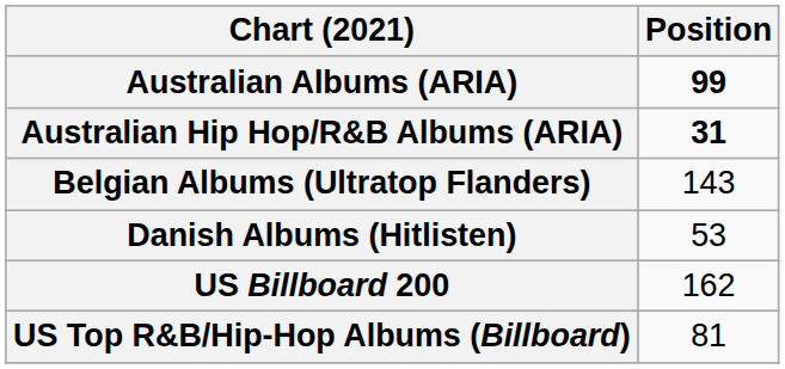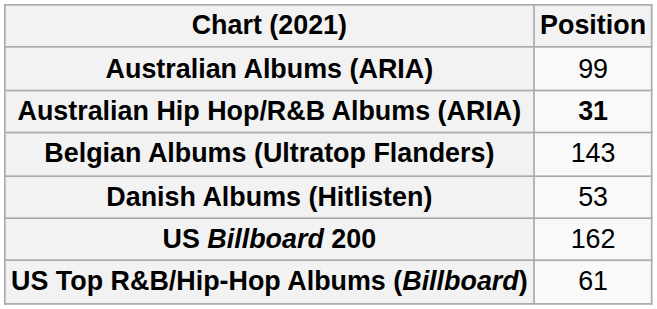Australian Albums (ARIA) | Position: bold -> normal
US Top R&B/Hip-Hop Albums (Billboard) | Position: 81 -> 61
